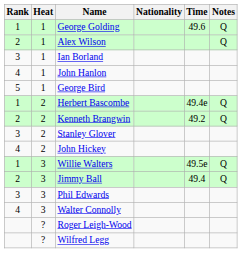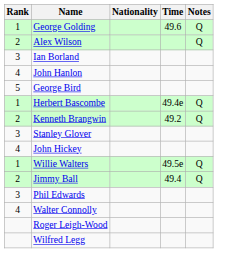- column: Heat | 1 | 1 | 1 | 1 | 1 | 2 | 2 | 2 | 2 | 3 | 3 | 3 | 3 | ? | ?
